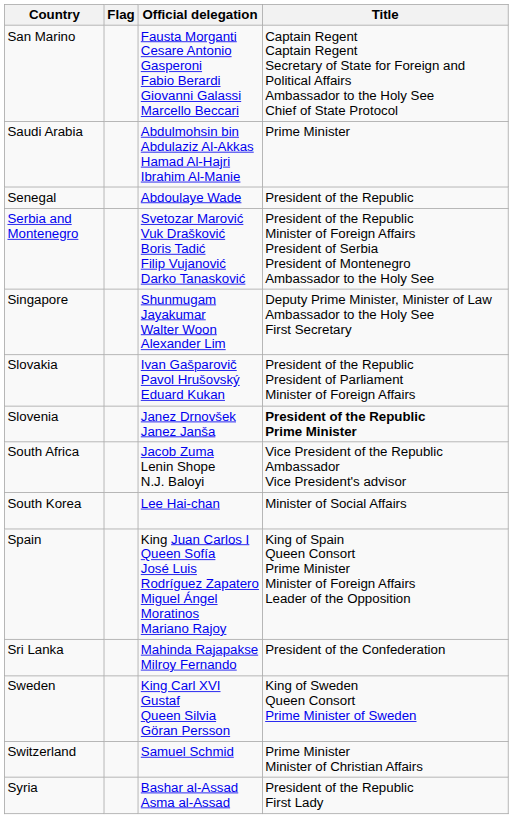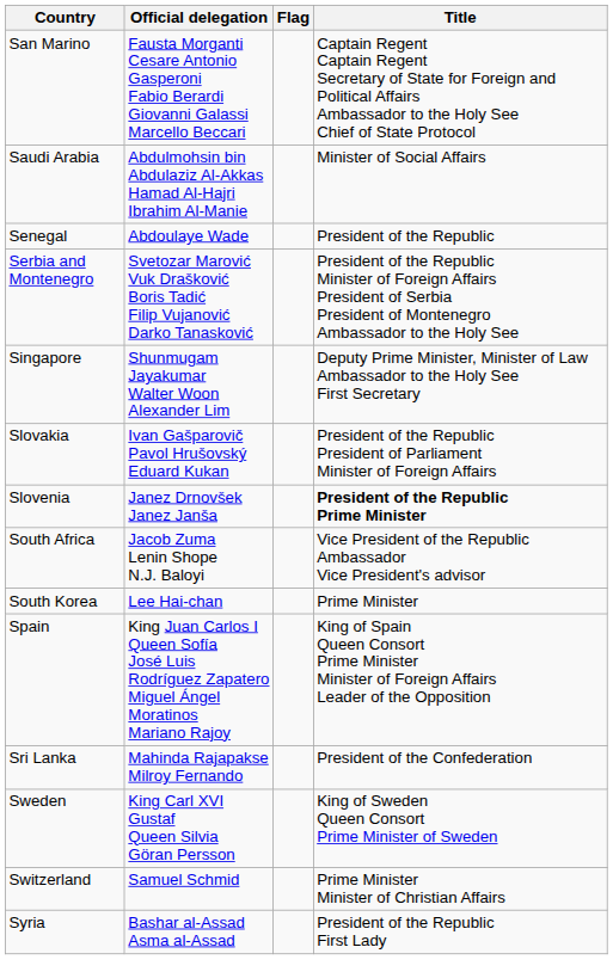columns swapped: Flag <-> Official delegation
Saudi Arabia | Title: Prime Minister -> Minister of Social Affairs
South Korea | Title: Minister of Social Affairs -> Prime Minister
